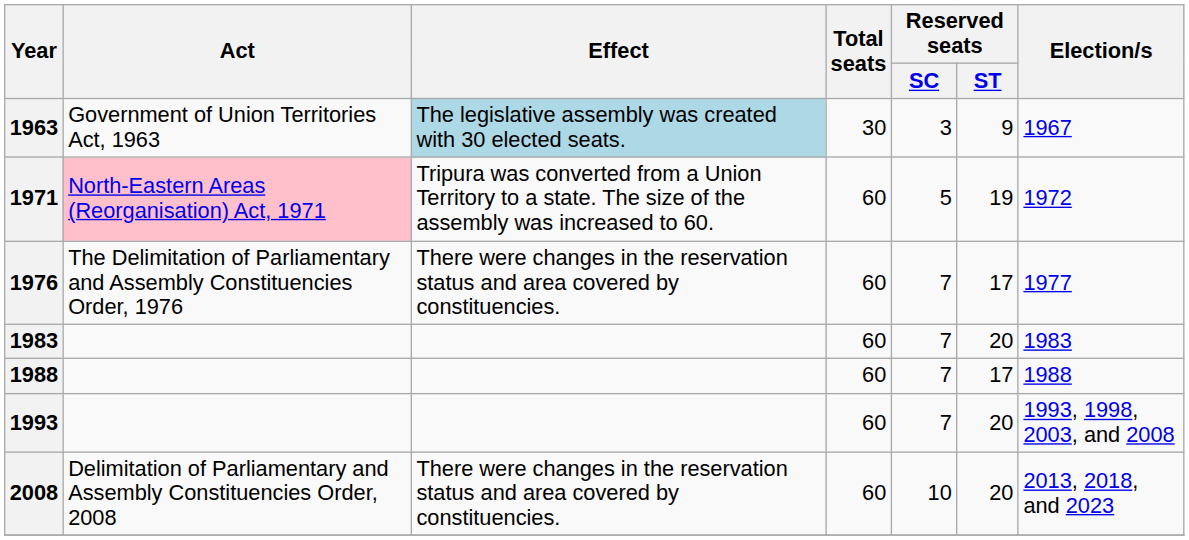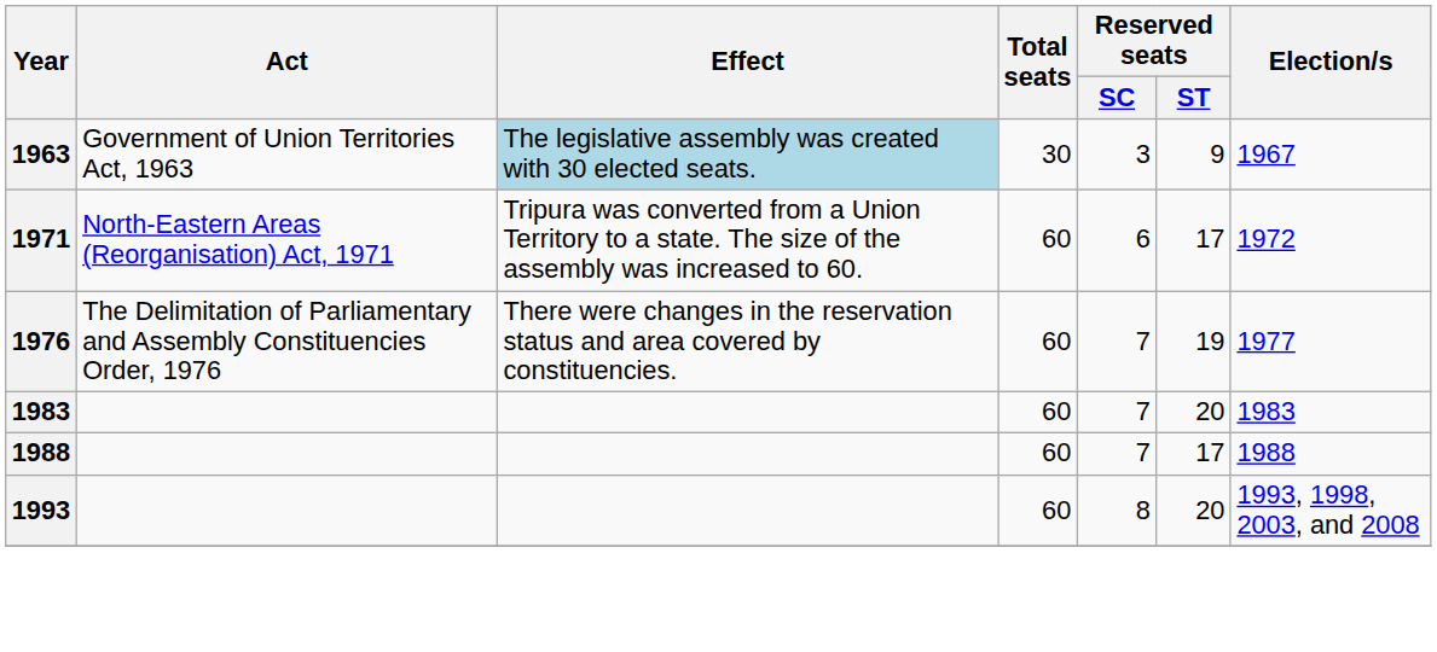1971 | Act: pink background -> no background
1971 | Reserved seats / SC: 5 -> 6
1971 | Reserved seats / ST: 19 -> 17
1976 | Reserved seats / ST: 17 -> 19
1993 | Reserved seats / SC: 7 -> 8
- row: 2008 | Delimitation of Parliamentary and Assembly Constituencies Order, 2008 | There were changes in the reservation status and area covered by constituencies. | 60 | 10 | 20 | 2013, 2018, and 2023
